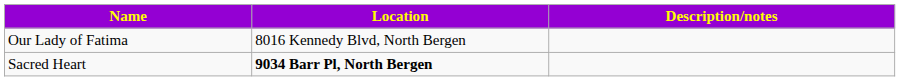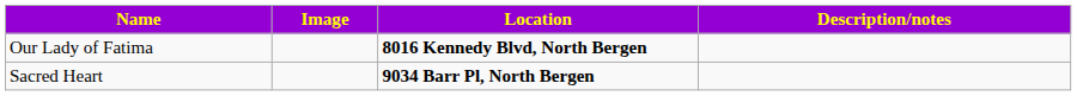+ column: Image
Our Lady of Fatima | Location: normal -> bold
